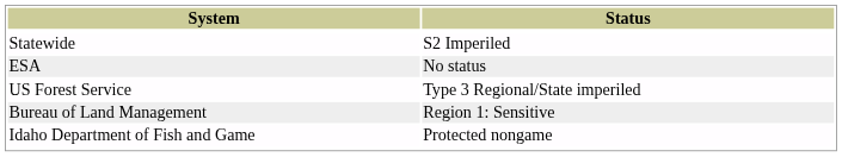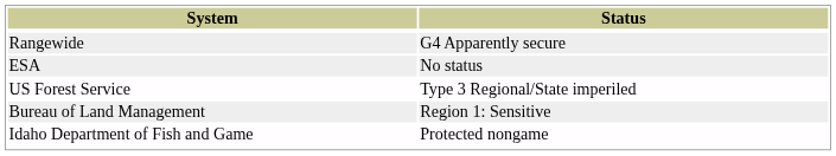+ row: Rangewide | G4 Apparently secure
- row: Statewide | S2 Imperiled
